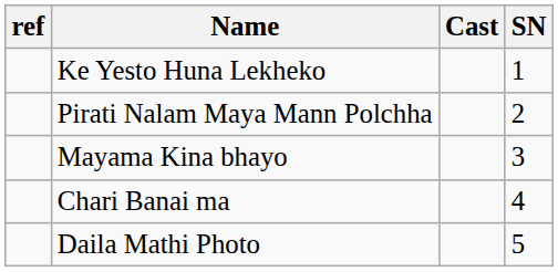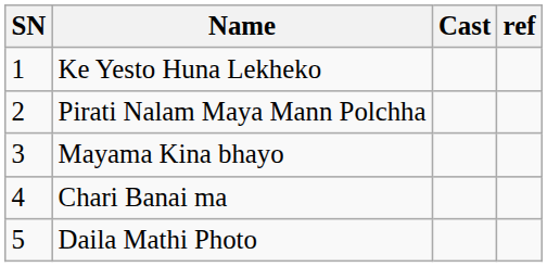columns swapped: SN <-> ref
